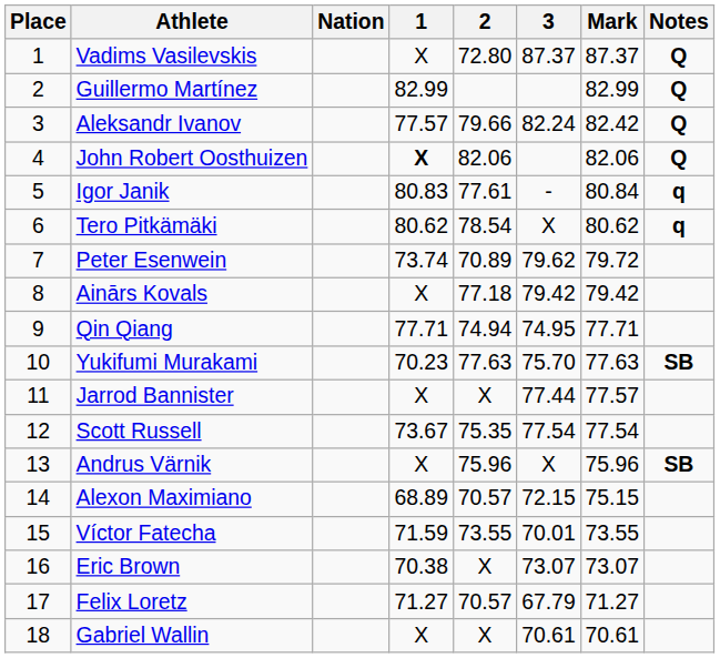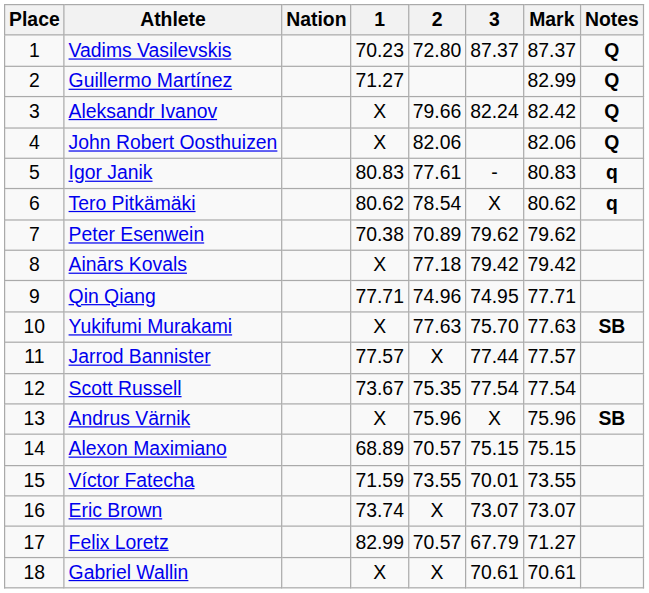Vadims Vasilevskis | 1: X -> 70.23
Guillermo Martínez | 1: 82.99 -> 71.27
Aleksandr Ivanov | 1: 77.57 -> X
John Robert Oosthuizen | 1: bold -> normal
Igor Janik | Mark: 80.84 -> 80.83
Peter Esenwein | 1: 73.74 -> 70.38
Peter Esenwein | Mark: 79.72 -> 79.62
Qin Qiang | 2: 74.94 -> 74.96
Yukifumi Murakami | 1: 70.23 -> X
Jarrod Bannister | 1: X -> 77.57
Alexon Maximiano | 3: 72.15 -> 75.15
Eric Brown | 1: 70.38 -> 73.74
Felix Loretz | 1: 71.27 -> 82.99
